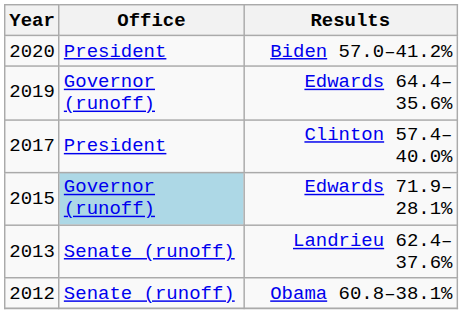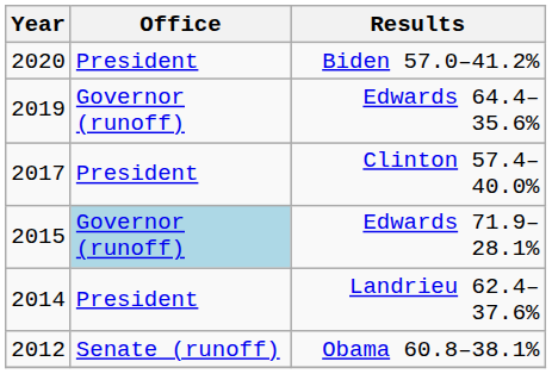Landrieu 62.4–37.6% | Year: 2013 -> 2014
Landrieu 62.4–37.6% | Office: Senate (runoff) -> President
